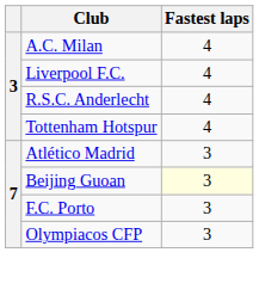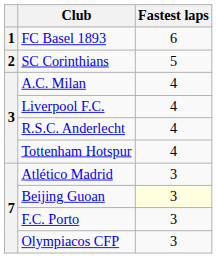+ row: 1 | FC Basel 1893 | 6
+ row: 2 | SC Corinthians | 5
